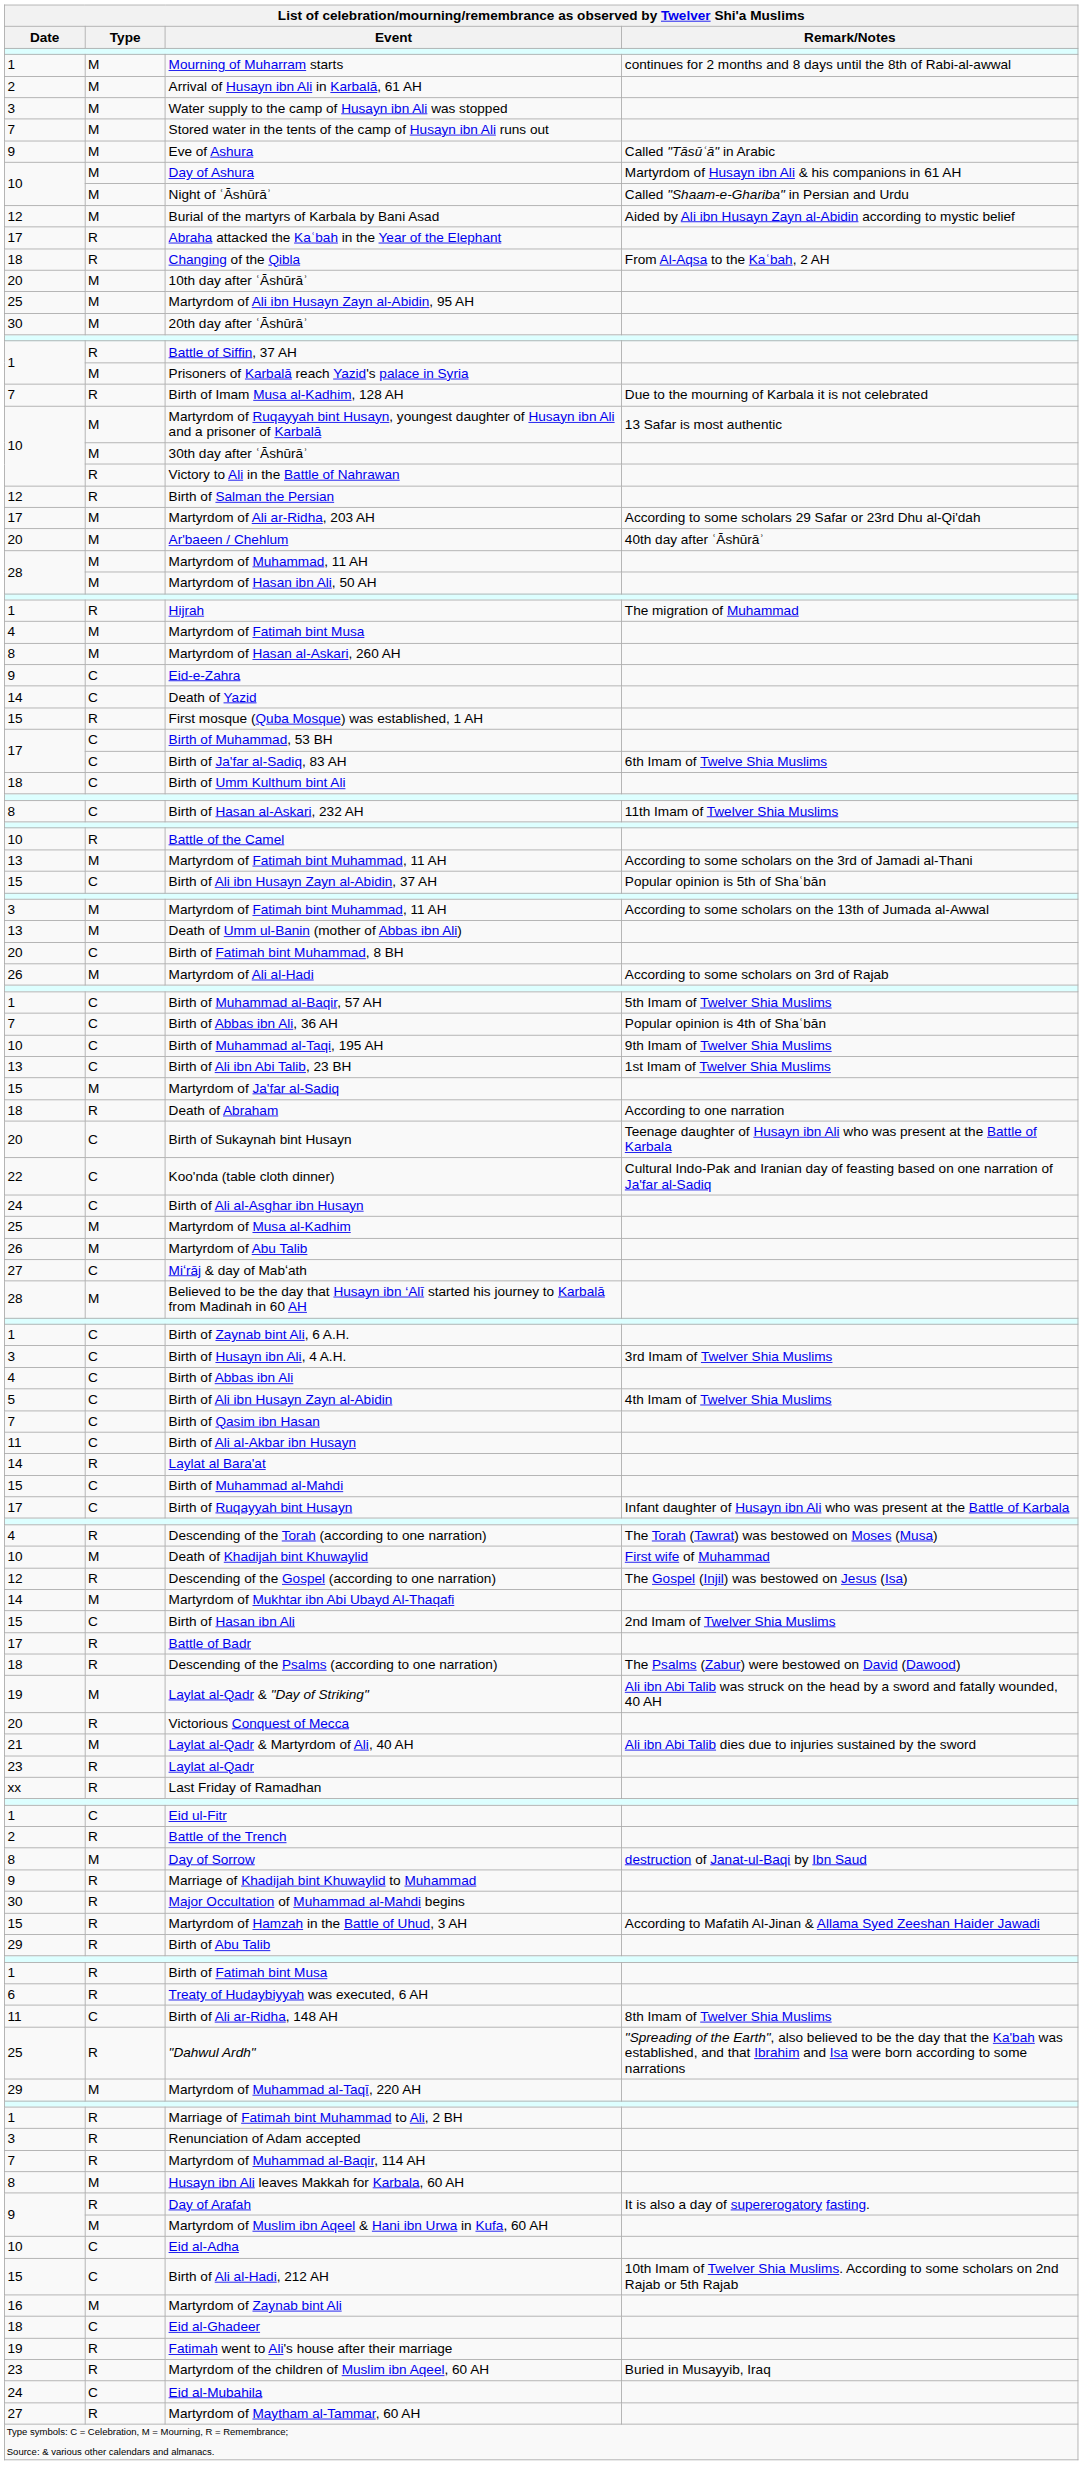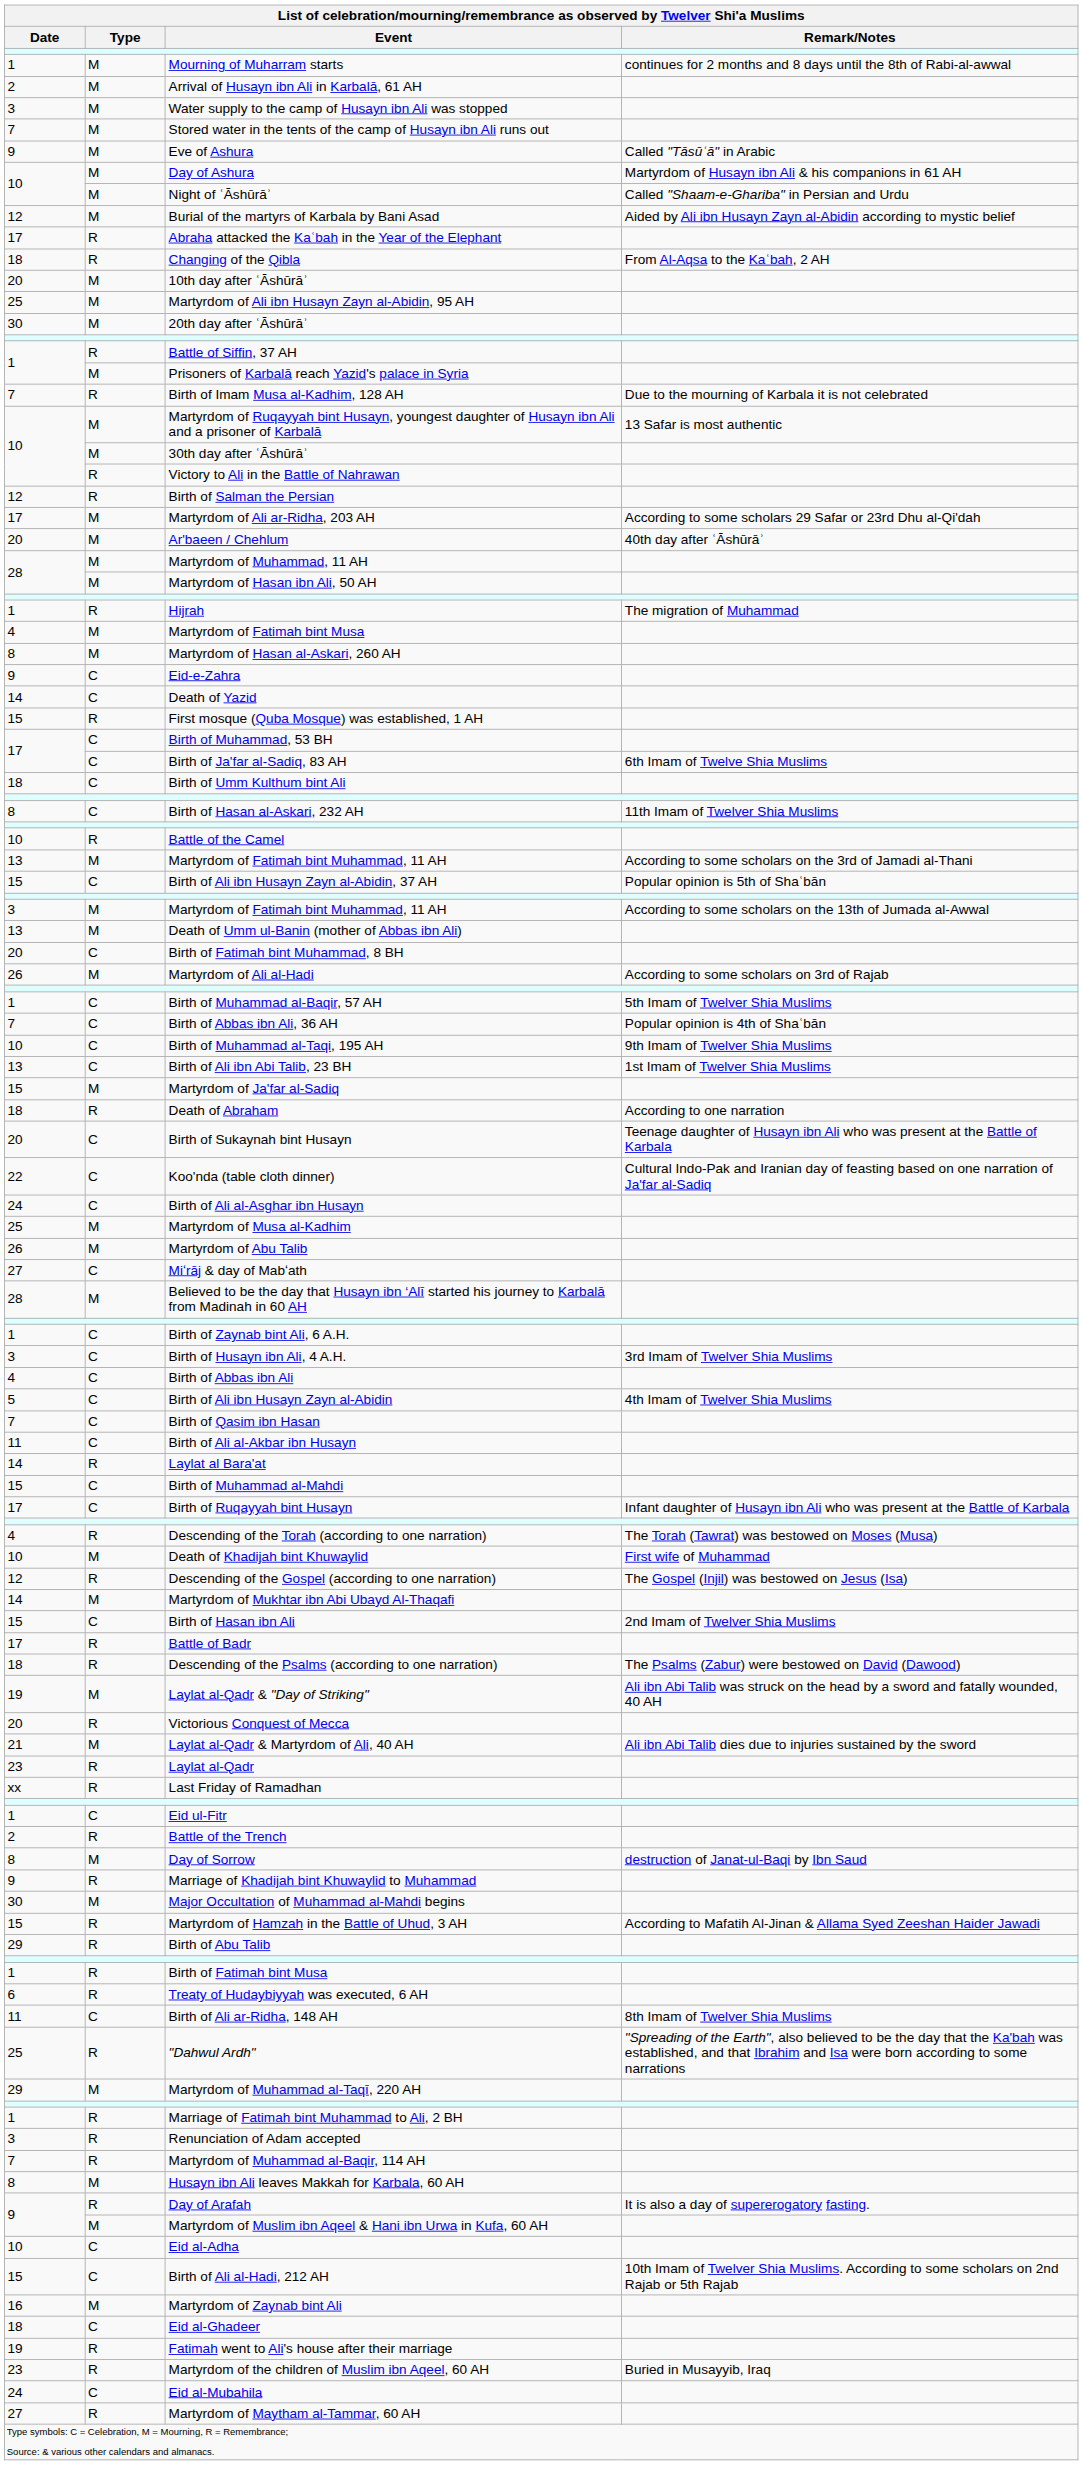Major Occultation of Muhammad al-Mahdi begins | Type: R -> M
